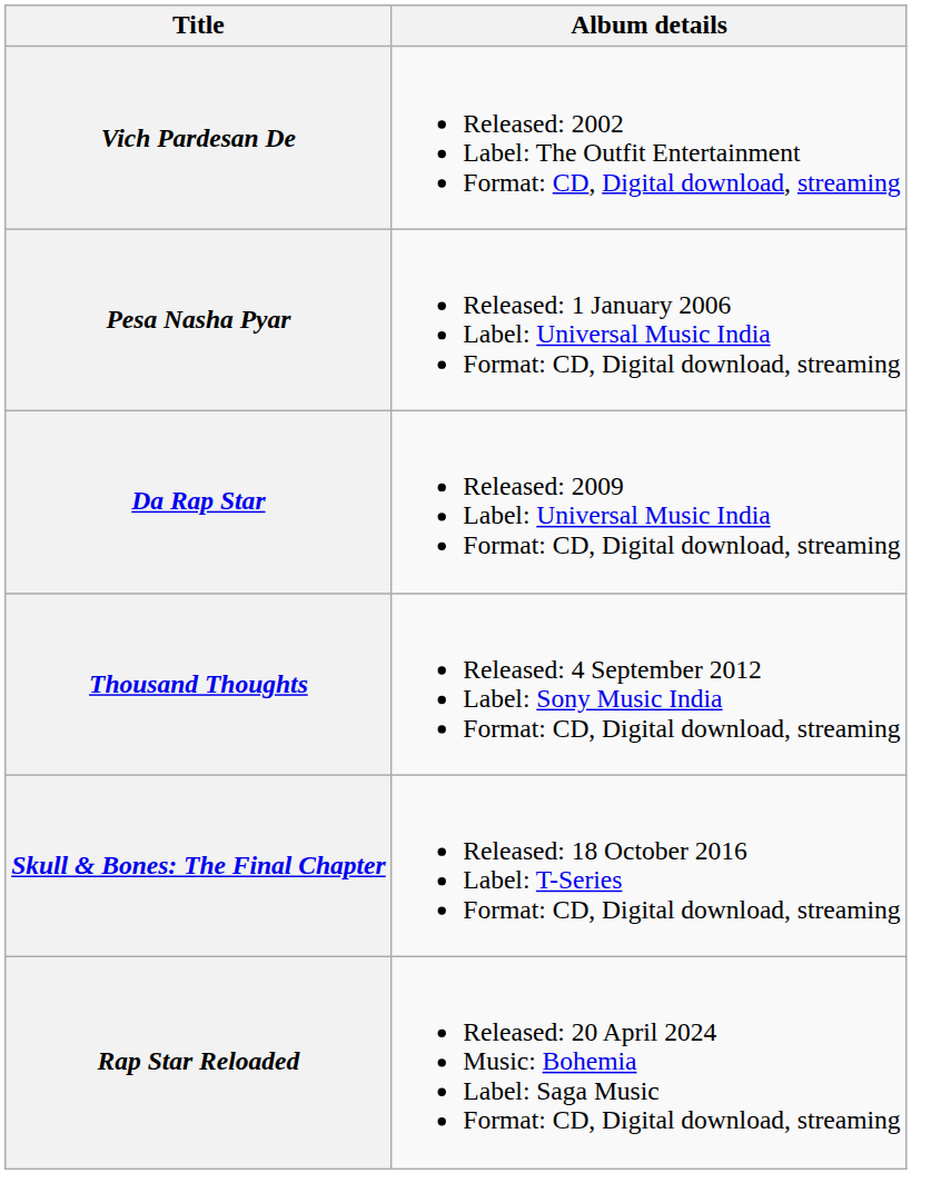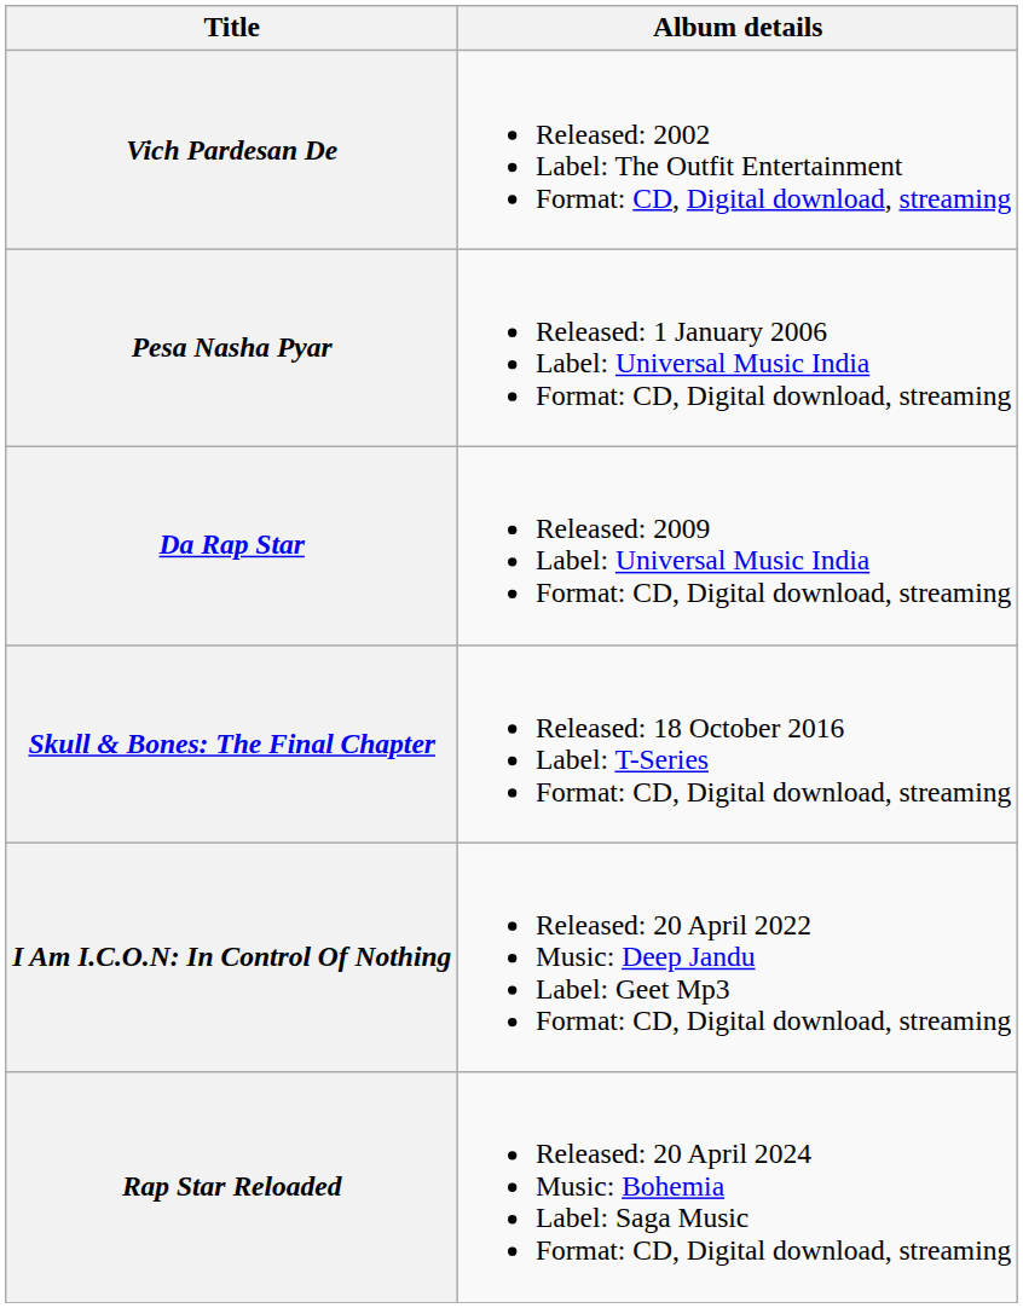- row: Thousand Thoughts | Released: 4 September 2012 Label: Sony Music India Format: CD, Digital download, streaming
+ row: I Am I.C.O.N: In Control Of Nothing | Released: 20 April 2022 Music: Deep Jandu Label: Geet Mp3 Format: CD, Digital download, streaming
